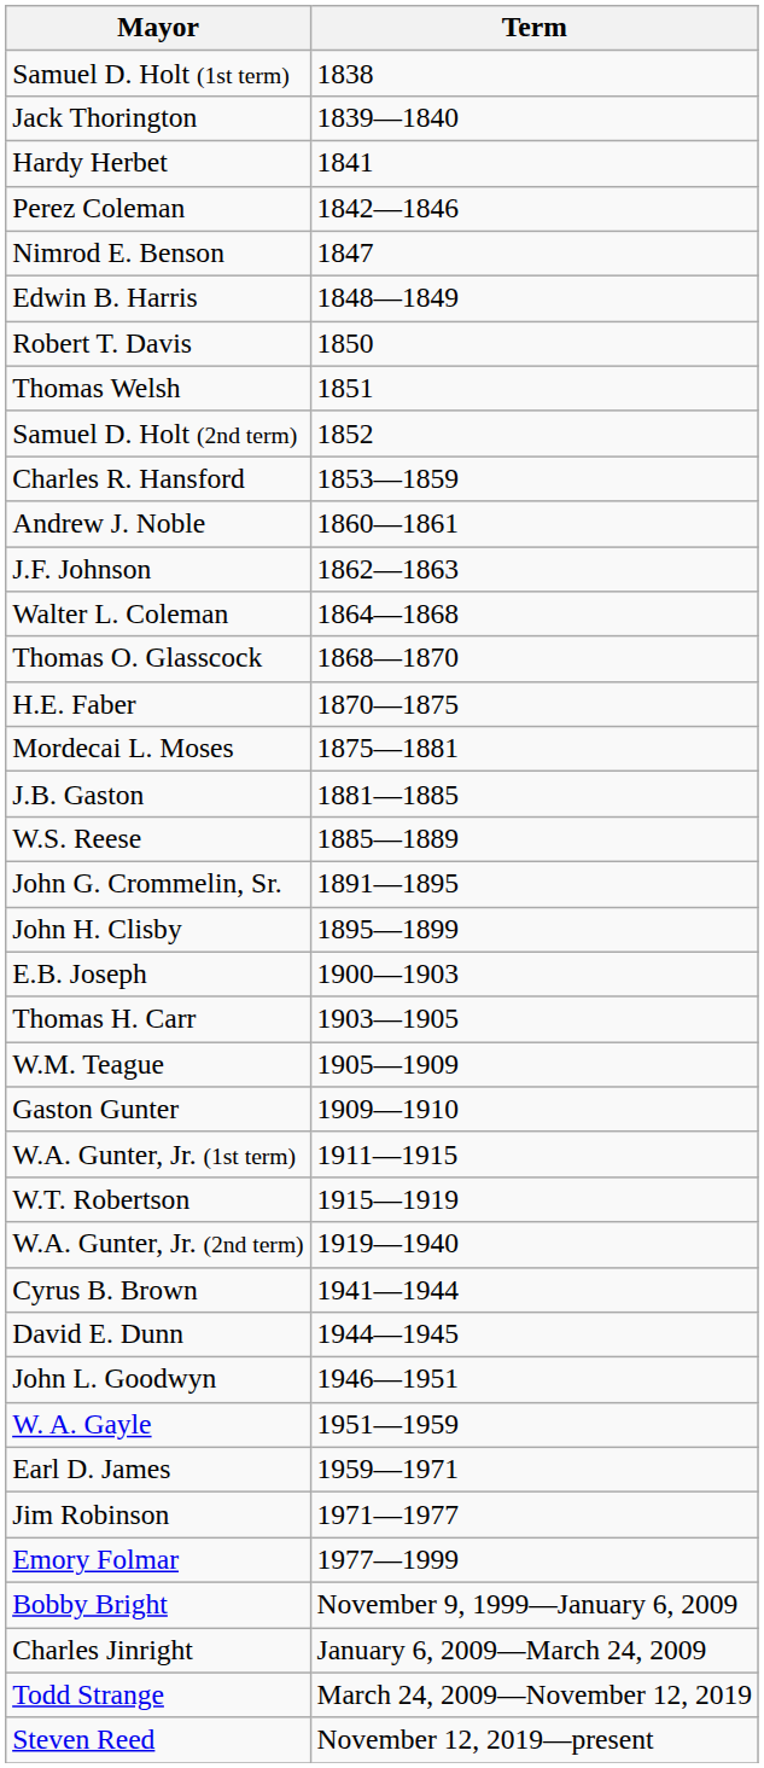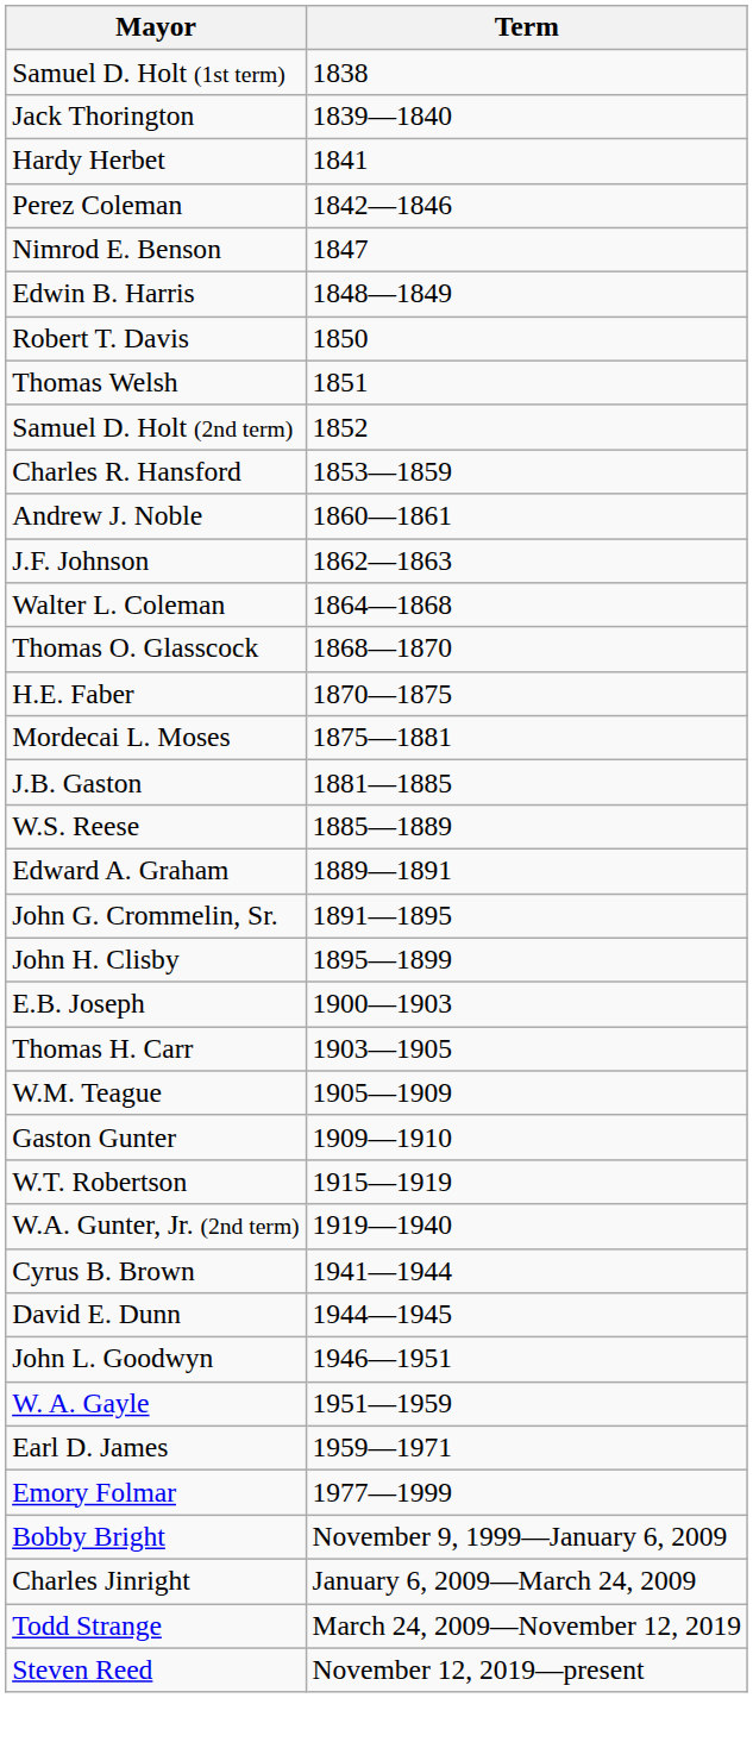+ row: Edward A. Graham | 1889—1891
- row: W.A. Gunter, Jr. (1st term) | 1911—1915
- row: Jim Robinson | 1971—1977
